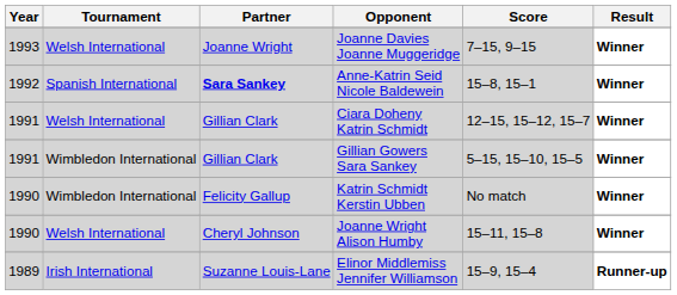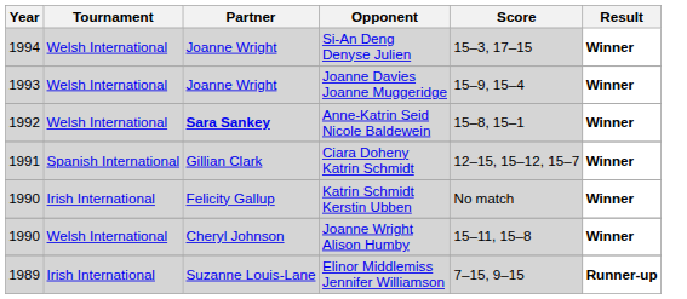+ row: 1994 | Welsh International | Joanne Wright | Si-An Deng Denyse Julien | 15–3, 17–15 | Winner
Joanne Davies Joanne Muggeridge | Score: 7–15, 9–15 -> 15–9, 15–4
Anne-Katrin Seid Nicole Baldewein | Tournament: Spanish International -> Welsh International
Ciara Doheny Katrin Schmidt | Tournament: Welsh International -> Spanish International
- row: 1991 | Wimbledon International | Gillian Clark | Gillian Gowers Sara Sankey | 5–15, 15–10, 15–5 | Winner
Katrin Schmidt Kerstin Ubben | Tournament: Wimbledon International -> Irish International
Elinor Middlemiss Jennifer Williamson | Score: 15–9, 15–4 -> 7–15, 9–15
